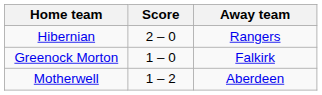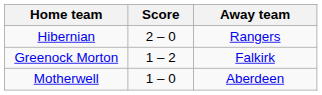Greenock Morton | Score: 1 – 0 -> 1 – 2
Motherwell | Score: 1 – 2 -> 1 – 0
